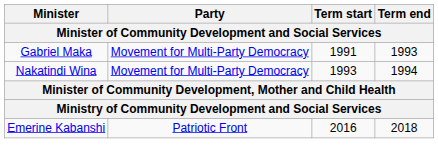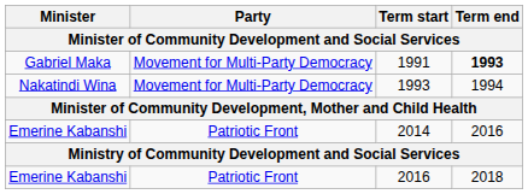1991 | Term end: normal -> bold
+ row: Emerine Kabanshi | Patriotic Front | 2014 | 2016
